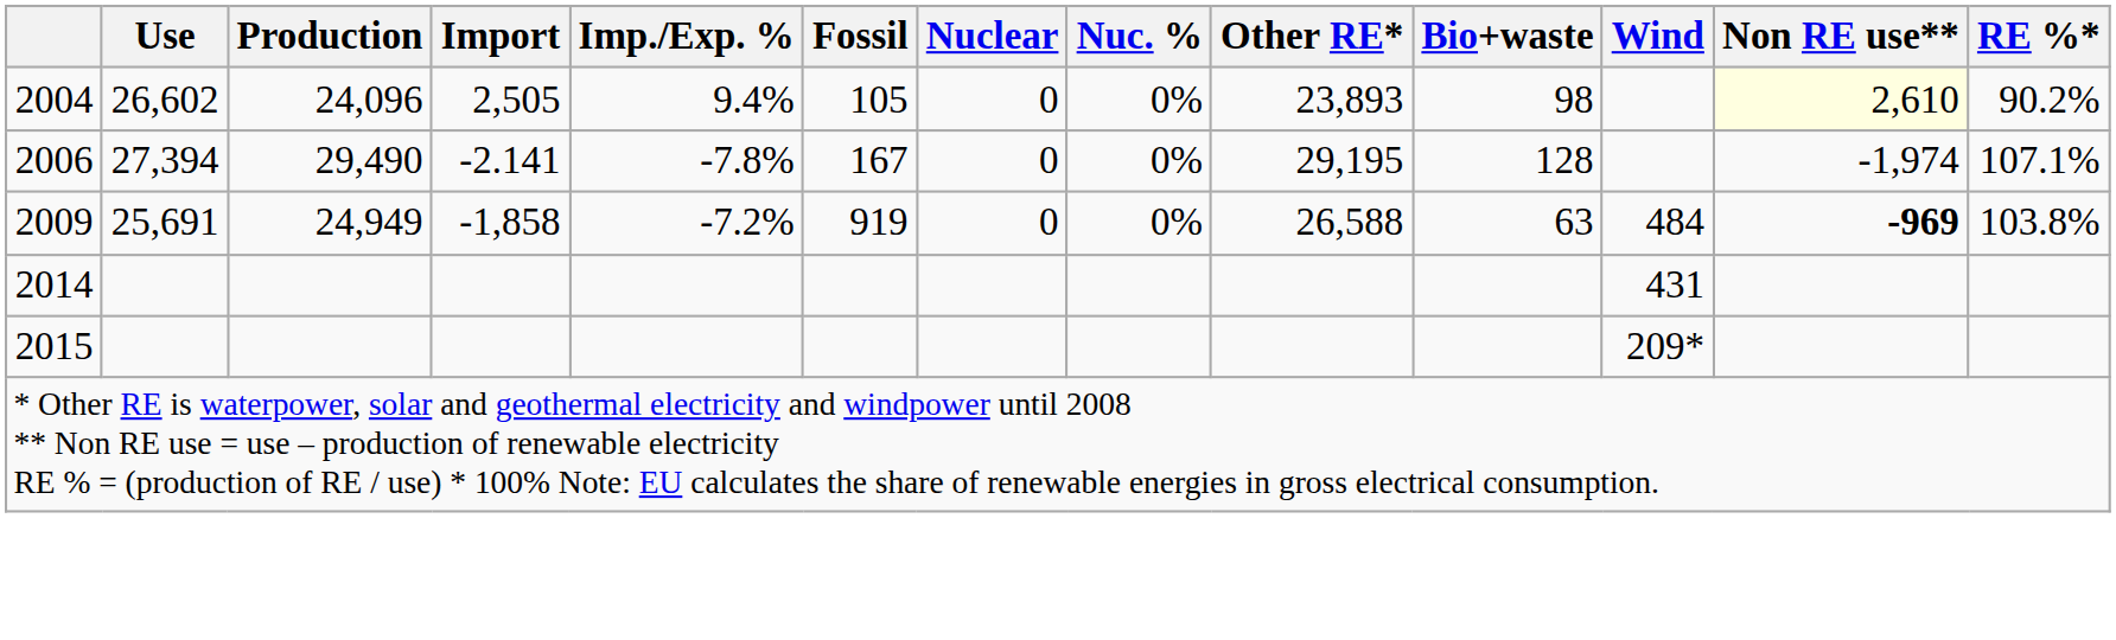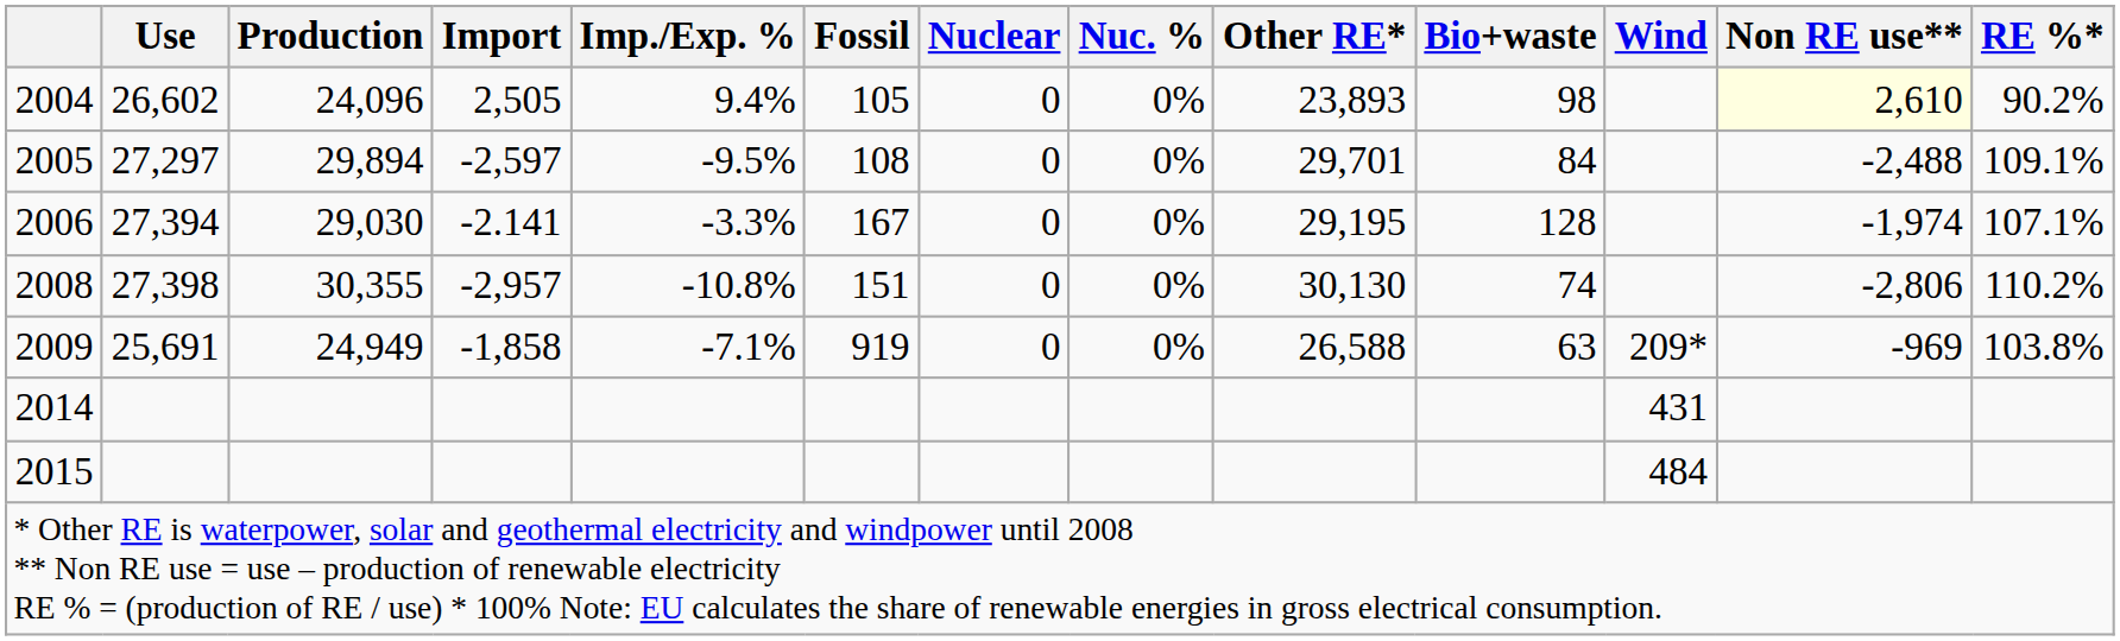+ row: 2005 | 27,297 | 29,894 | -2,597 | -9.5% | 108 | 0 | 0% | 29,701 | 84 | -2,488 | 109.1%
2006 | Production: 29,490 -> 29,030
2006 | Imp./Exp. %: -7.8% -> -3.3%
+ row: 2008 | 27,398 | 30,355 | -2,957 | -10.8% | 151 | 0 | 0% | 30,130 | 74 | -2,806 | 110.2%
2009 | Imp./Exp. %: -7.2% -> -7.1%
2009 | Wind: 484 -> 209*
2009 | Non RE use**: bold -> normal
2015 | Wind: 209* -> 484
